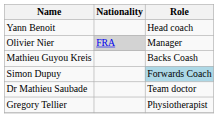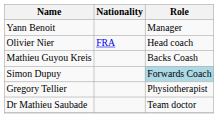Yann Benoit | Role: Head coach -> Manager
Olivier Nier | Nationality: lightgrey background -> no background
Olivier Nier | Role: Manager -> Head coach
rows swapped: Dr Mathieu Saubade <-> Gregory Tellier
